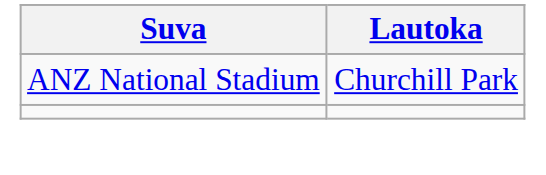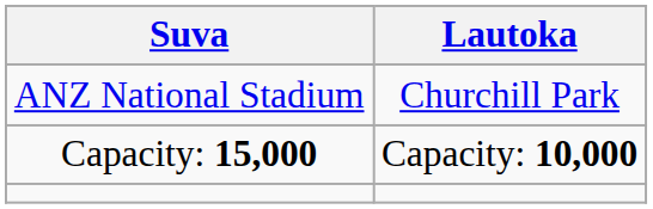+ row: Capacity: 15,000 | Capacity: 10,000
